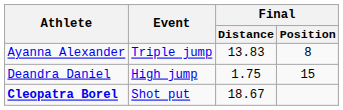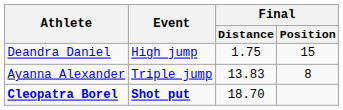rows swapped: Deandra Daniel <-> Ayanna Alexander
Cleopatra Borel | Event: normal -> bold
Cleopatra Borel | Final / Distance: 18.67 -> 18.70
